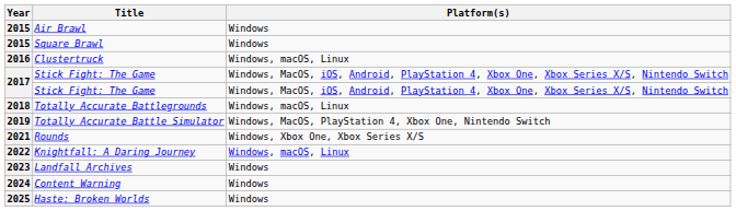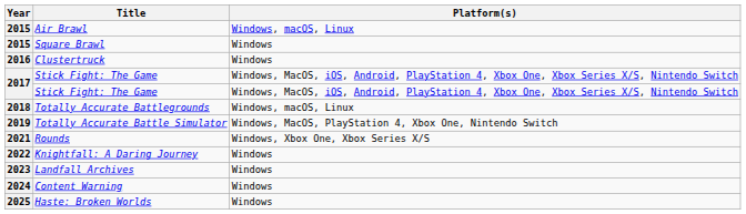Air Brawl | Platform(s): Windows -> Windows, macOS, Linux
Clustertruck | Platform(s): Windows, macOS, Linux -> Windows
Knightfall: A Daring Journey | Platform(s): Windows, macOS, Linux -> Windows
